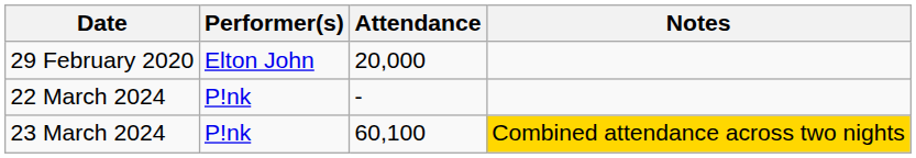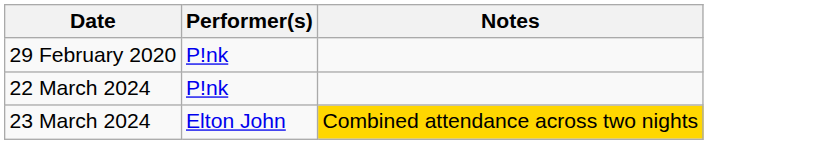- column: Attendance | 20,000 | - | 60,100
29 February 2020 | Performer(s): Elton John -> P!nk
23 March 2024 | Performer(s): P!nk -> Elton John
